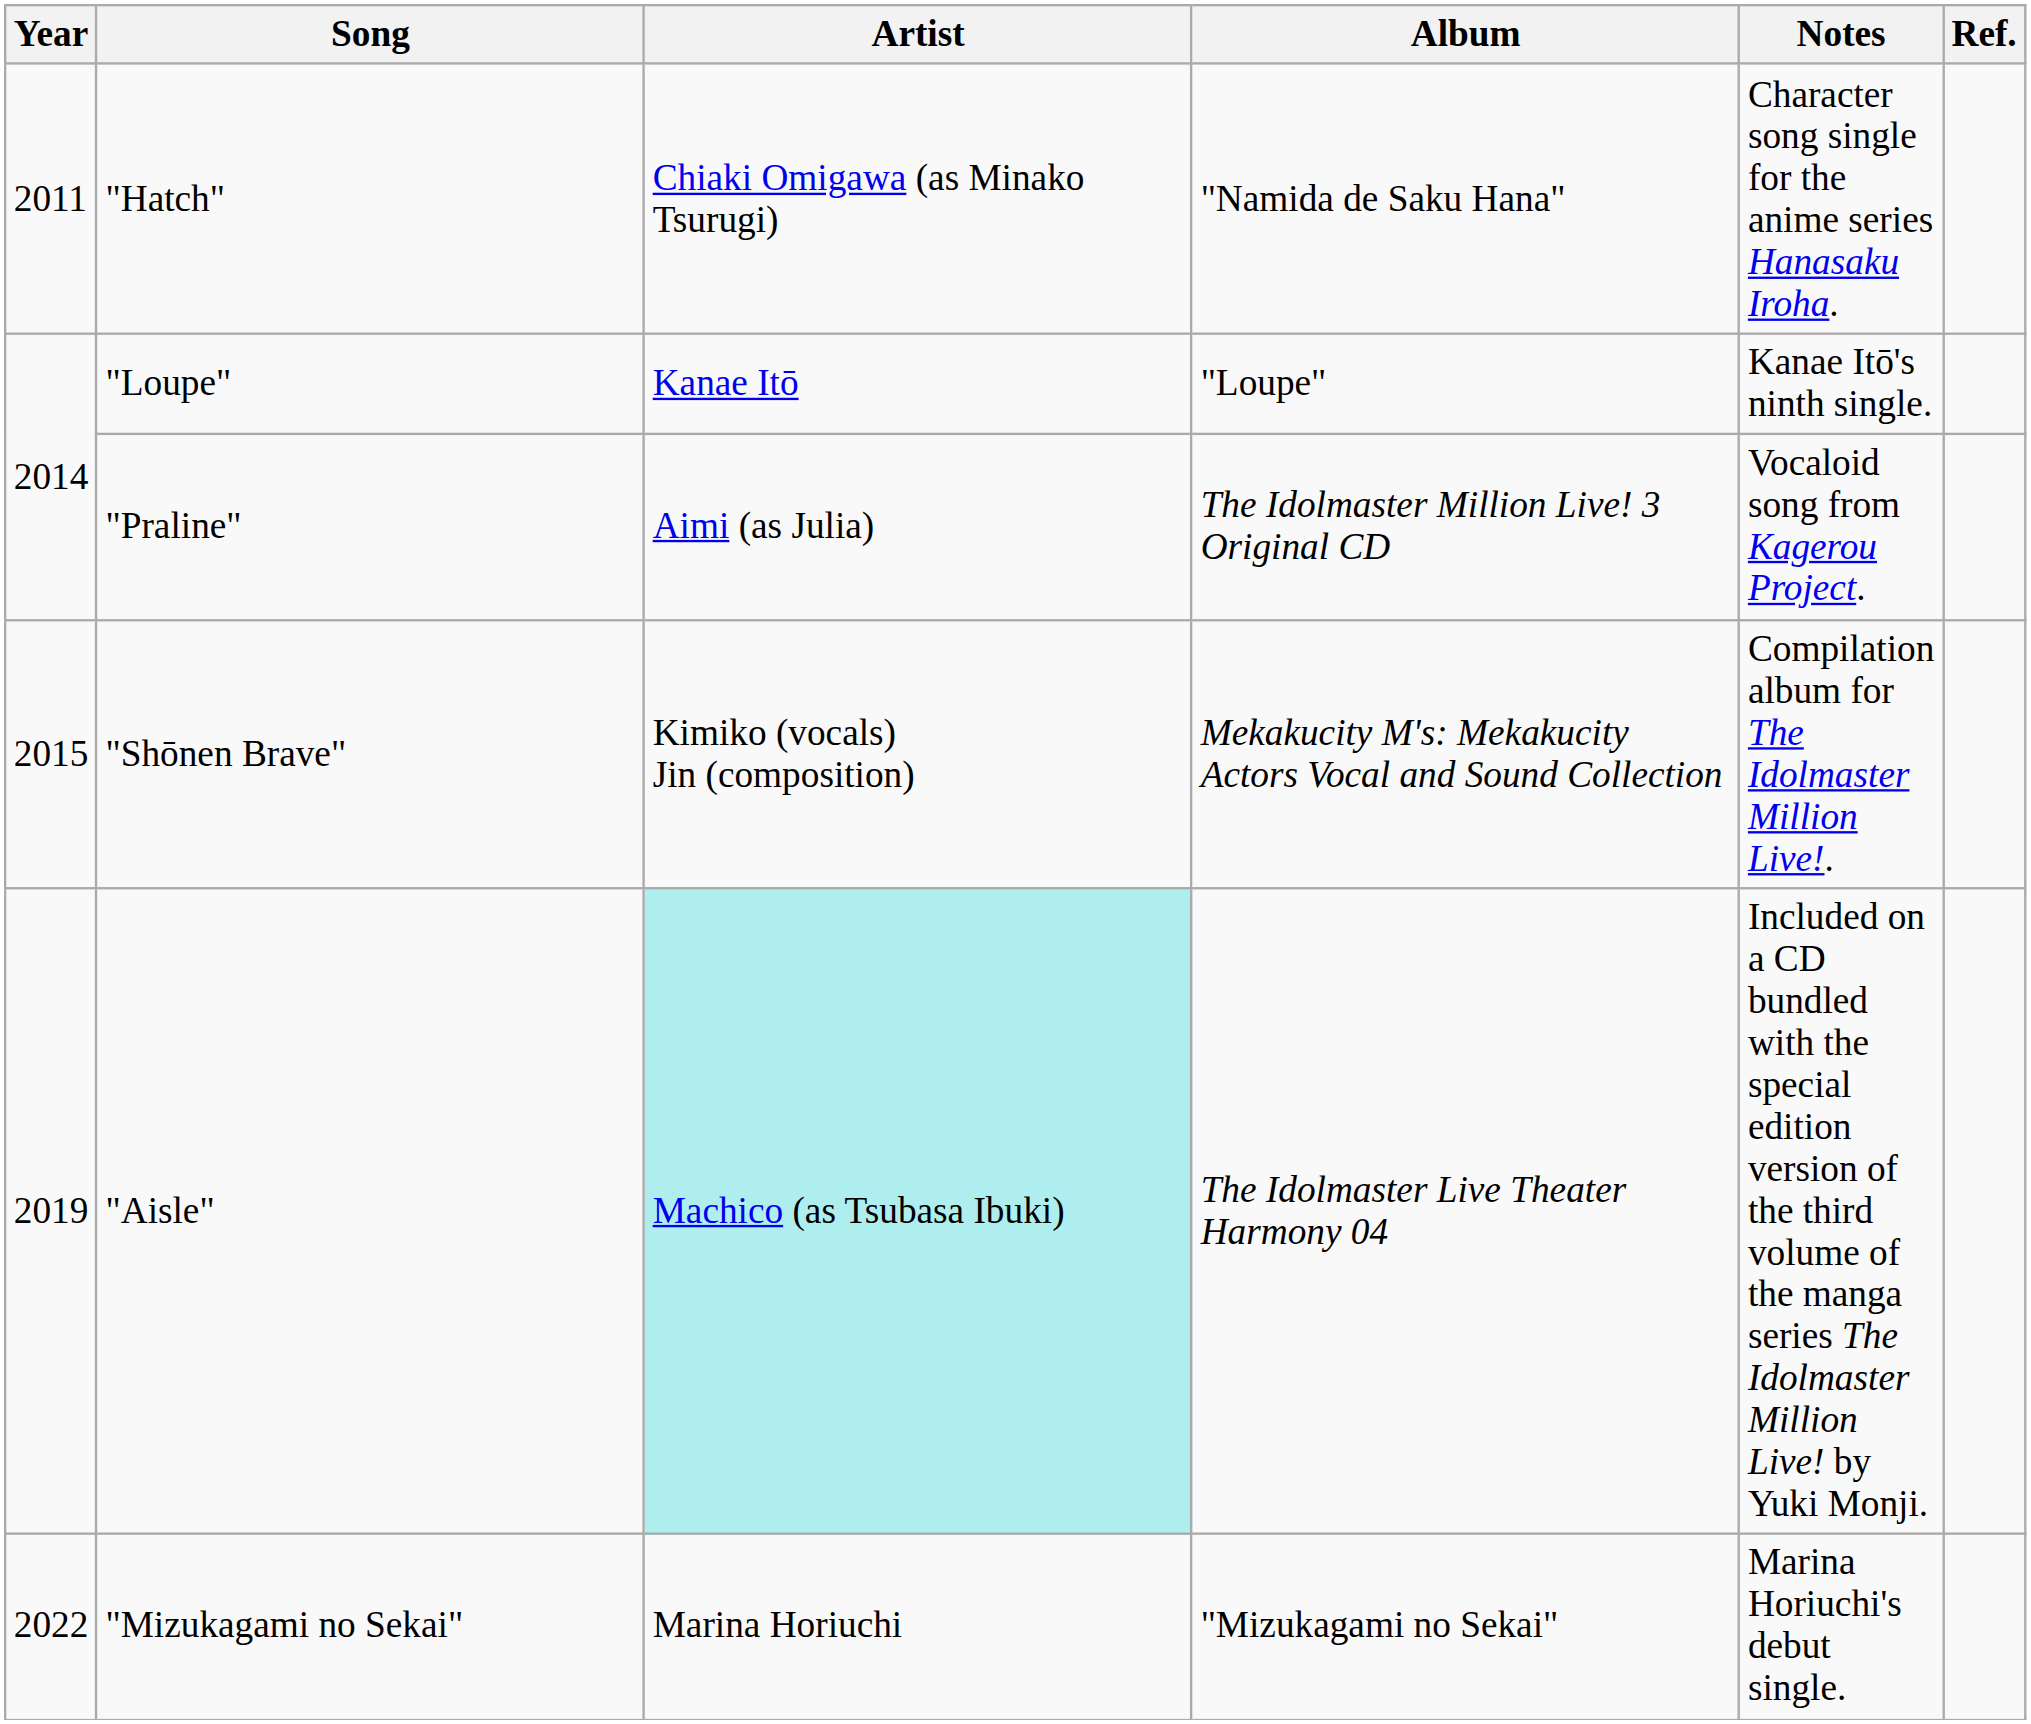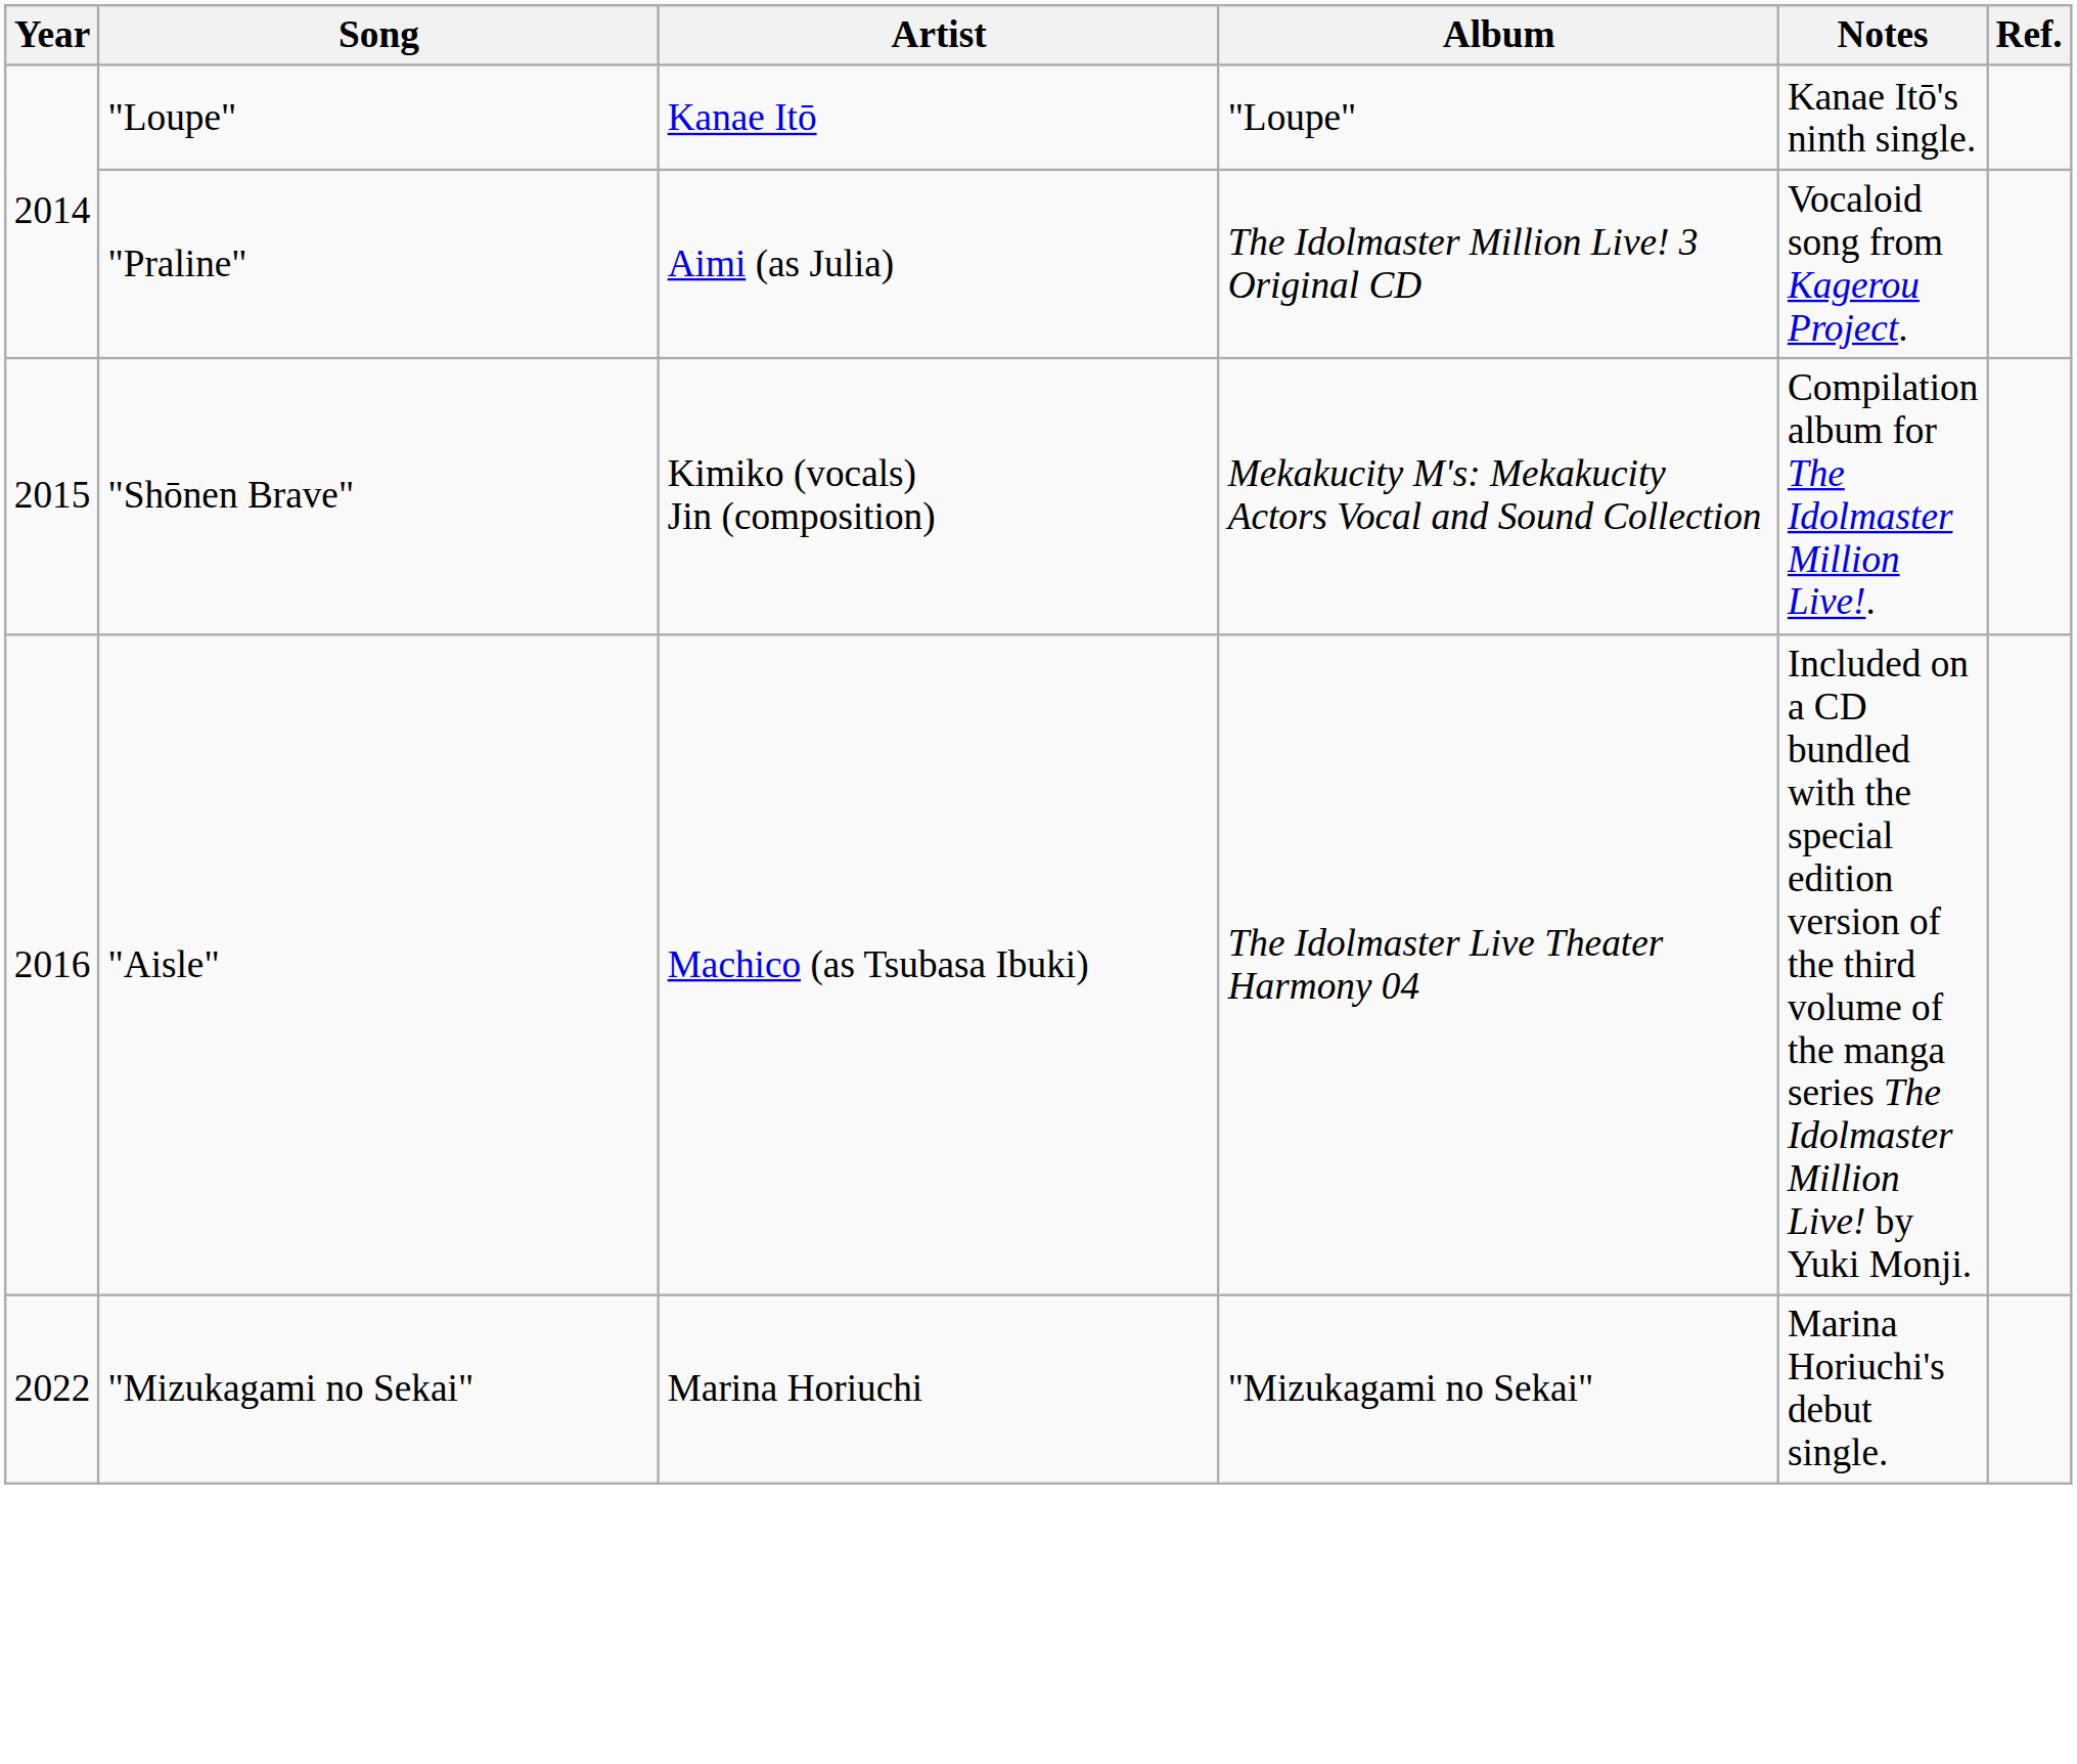- row: 2011 | "Hatch" | Chiaki Omigawa (as Minako Tsurugi) | "Namida de Saku Hana" | Character song single for the anime series Hanasaku Iroha.
"Aisle" | Year: 2019 -> 2016
"Aisle" | Artist: paleturquoise background -> no background
